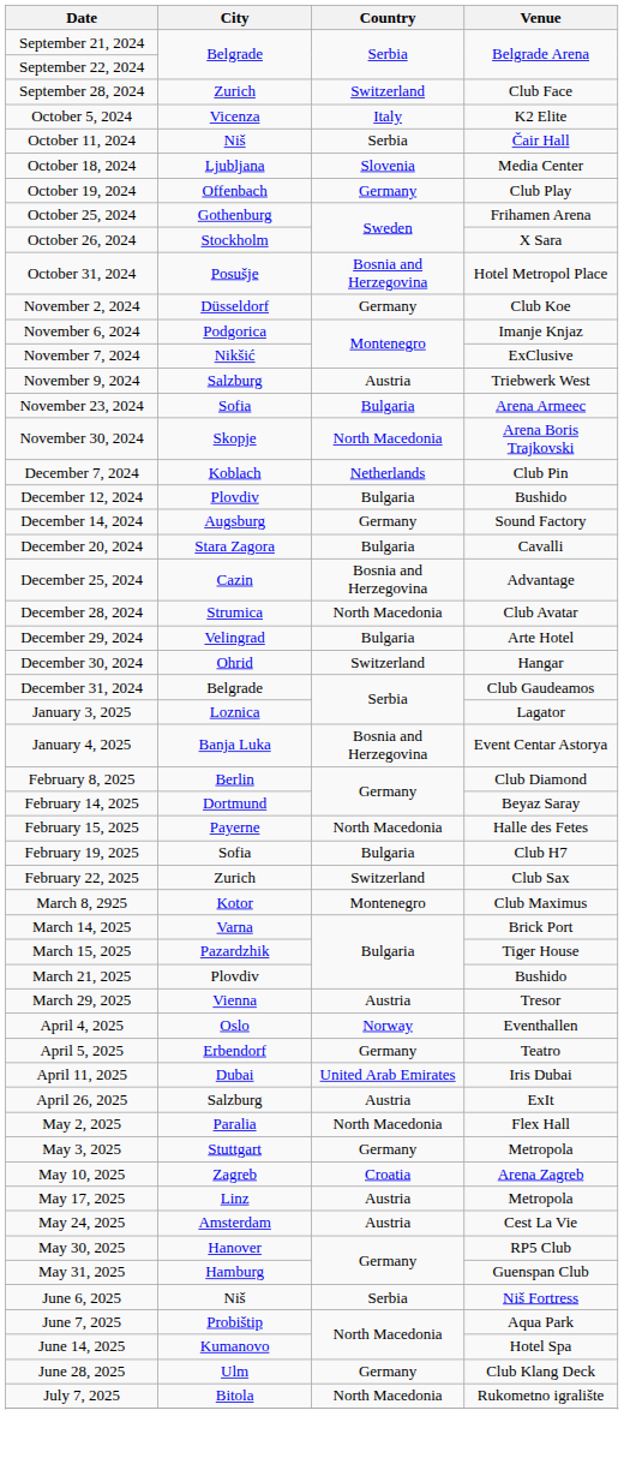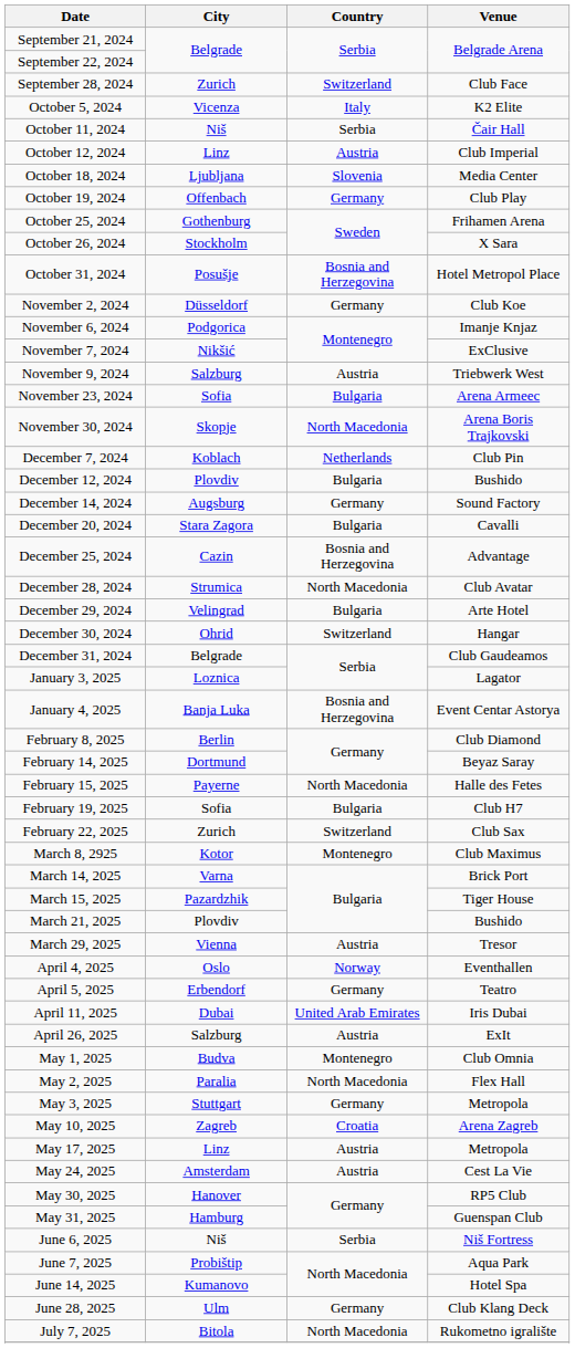+ row: October 12, 2024 | Linz | Austria | Club Imperial
+ row: May 1, 2025 | Budva | Montenegro | Club Omnia
